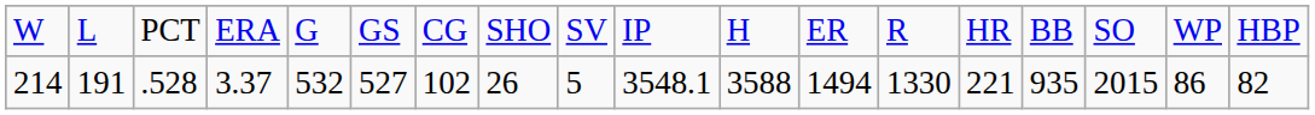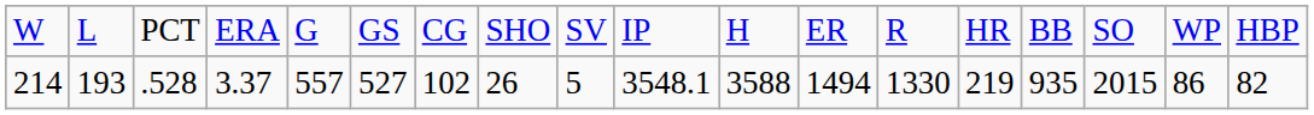214 | column 2: 191 -> 193
214 | column 5: 532 -> 557
214 | column 14: 221 -> 219
